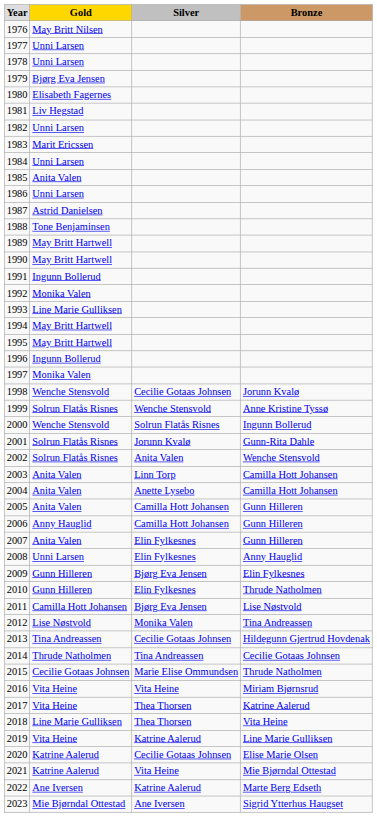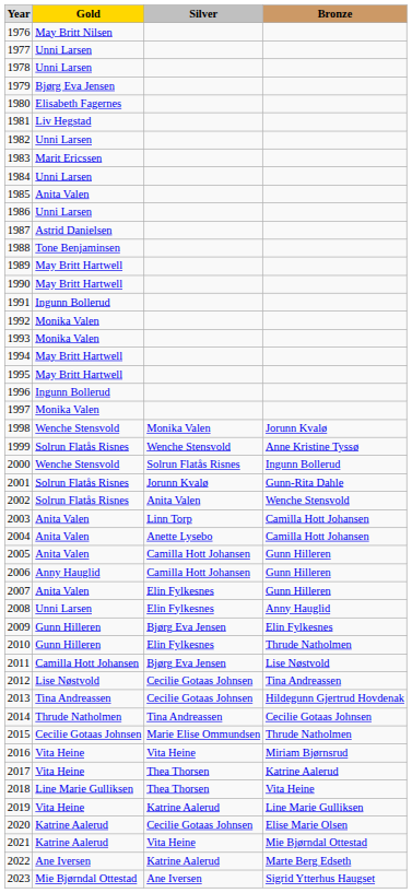1993 | Gold: Line Marie Gulliksen -> Monika Valen
1998 | Silver: Cecilie Gotaas Johnsen -> Monika Valen
2012 | Silver: Monika Valen -> Cecilie Gotaas Johnsen
